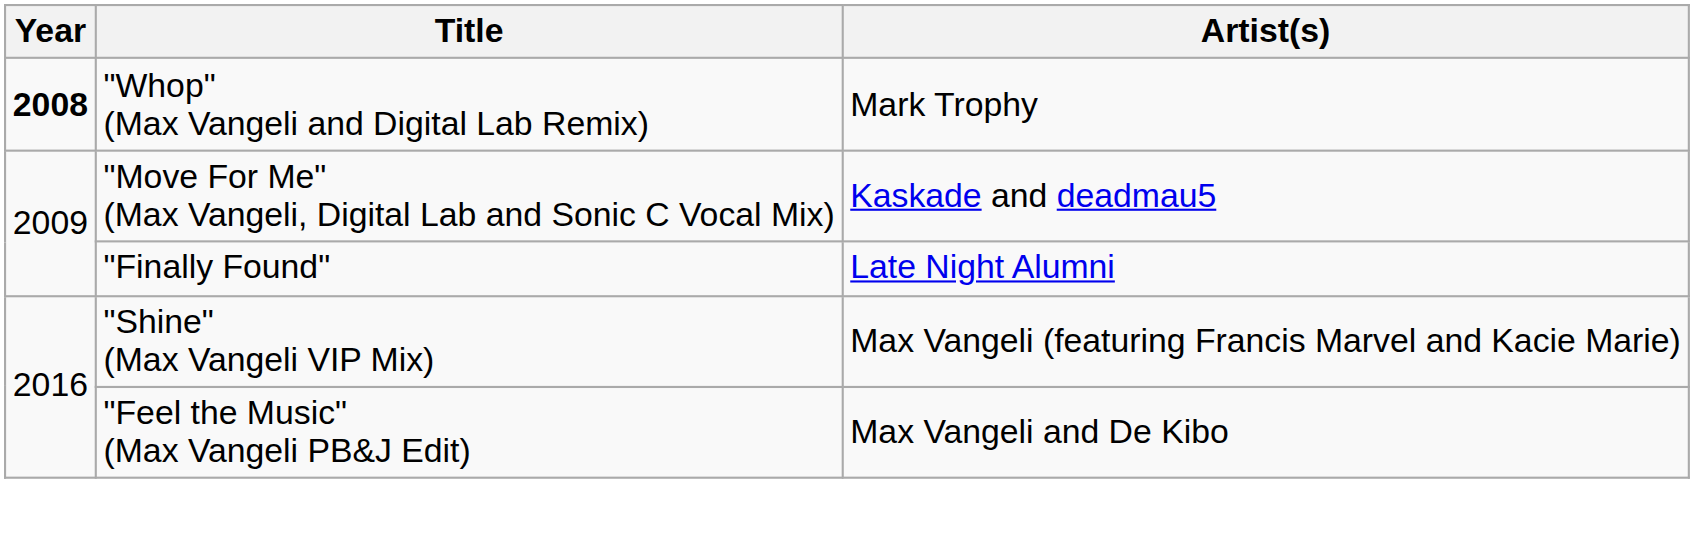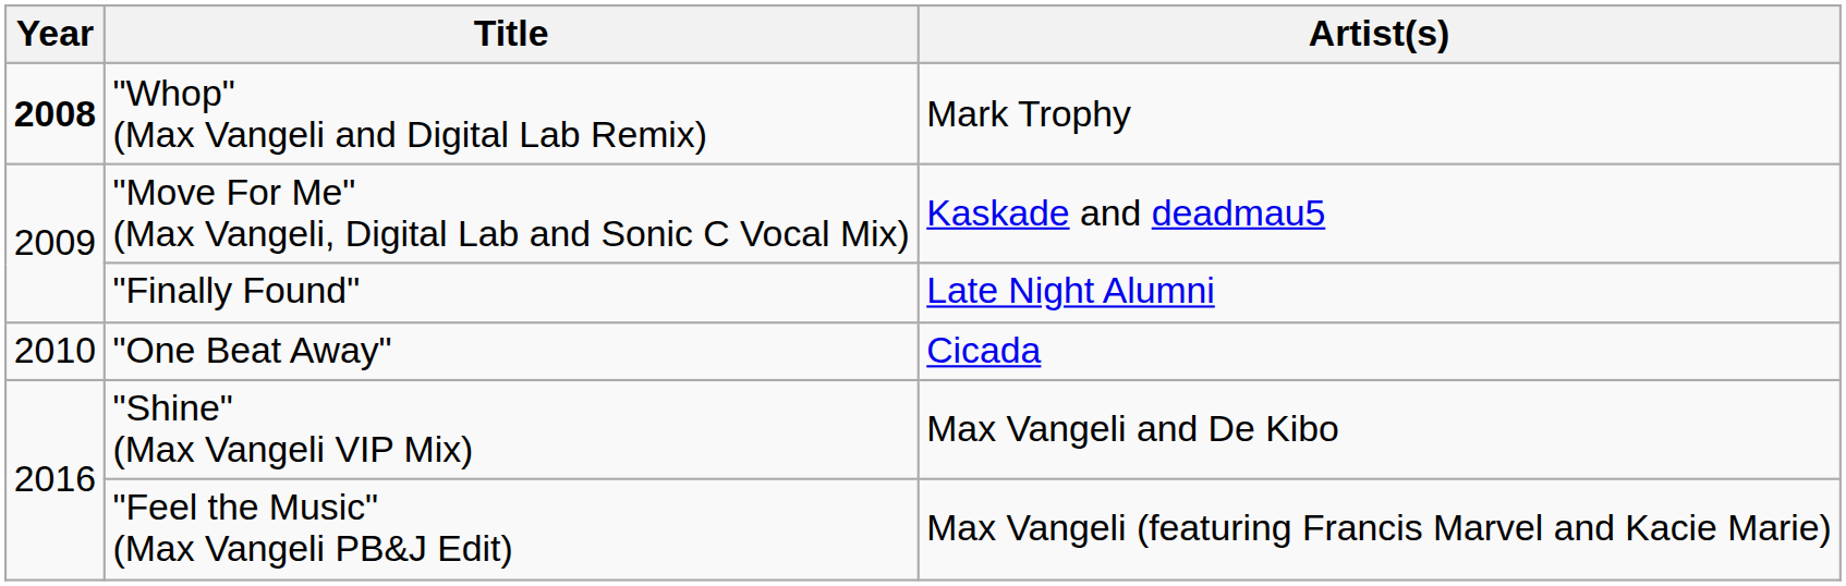+ row: 2010 | "One Beat Away" | Cicada
"Shine" (Max Vangeli VIP Mix) | Artist(s): Max Vangeli (featuring Francis Marvel and Kacie Marie) -> Max Vangeli and De Kibo
"Feel the Music" (Max Vangeli PB&J Edit) | Artist(s): Max Vangeli and De Kibo -> Max Vangeli (featuring Francis Marvel and Kacie Marie)
